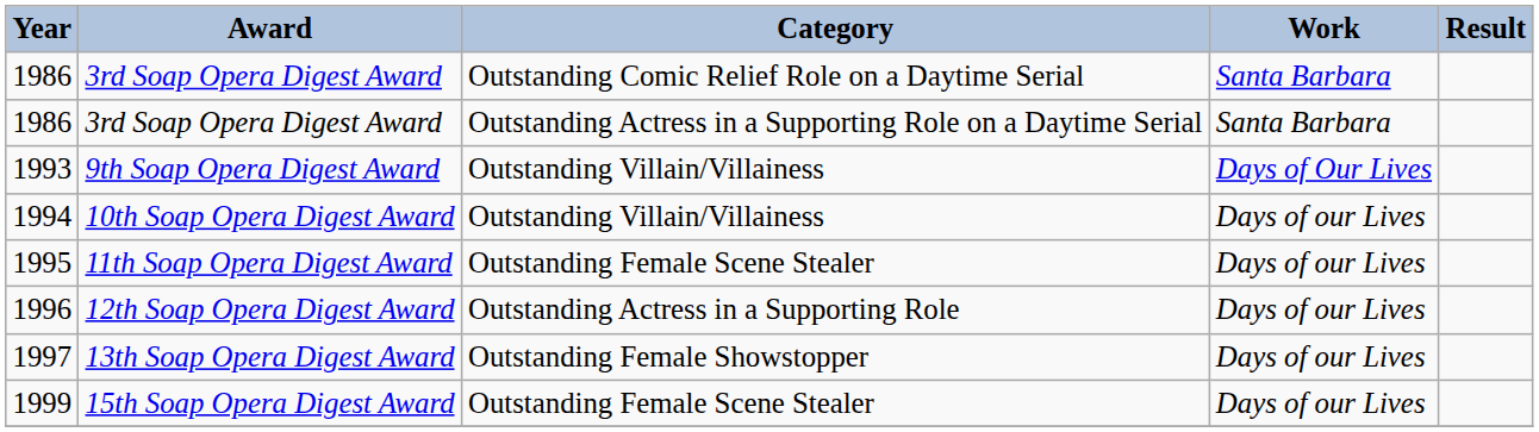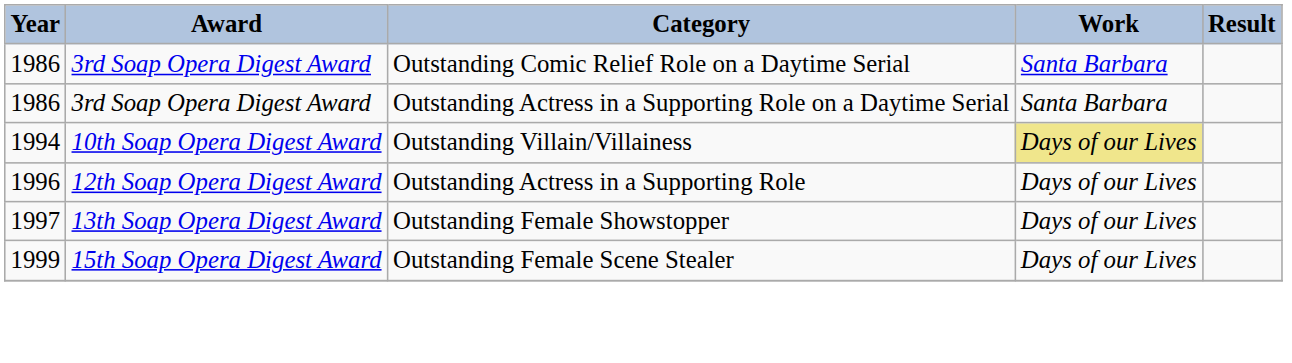- row: 1993 | 9th Soap Opera Digest Award | Outstanding Villain/Villainess | Days of Our Lives
1994 | Work: no background -> khaki background
- row: 1995 | 11th Soap Opera Digest Award | Outstanding Female Scene Stealer | Days of our Lives
